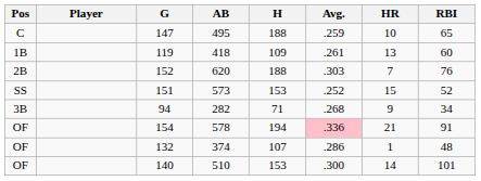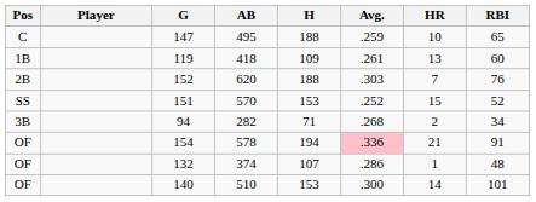151 | AB: 573 -> 570
94 | HR: 9 -> 2
